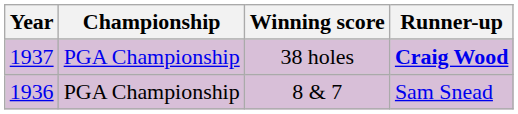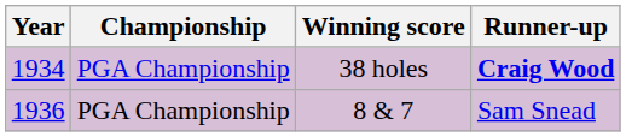38 holes | Year: 1937 -> 1934
